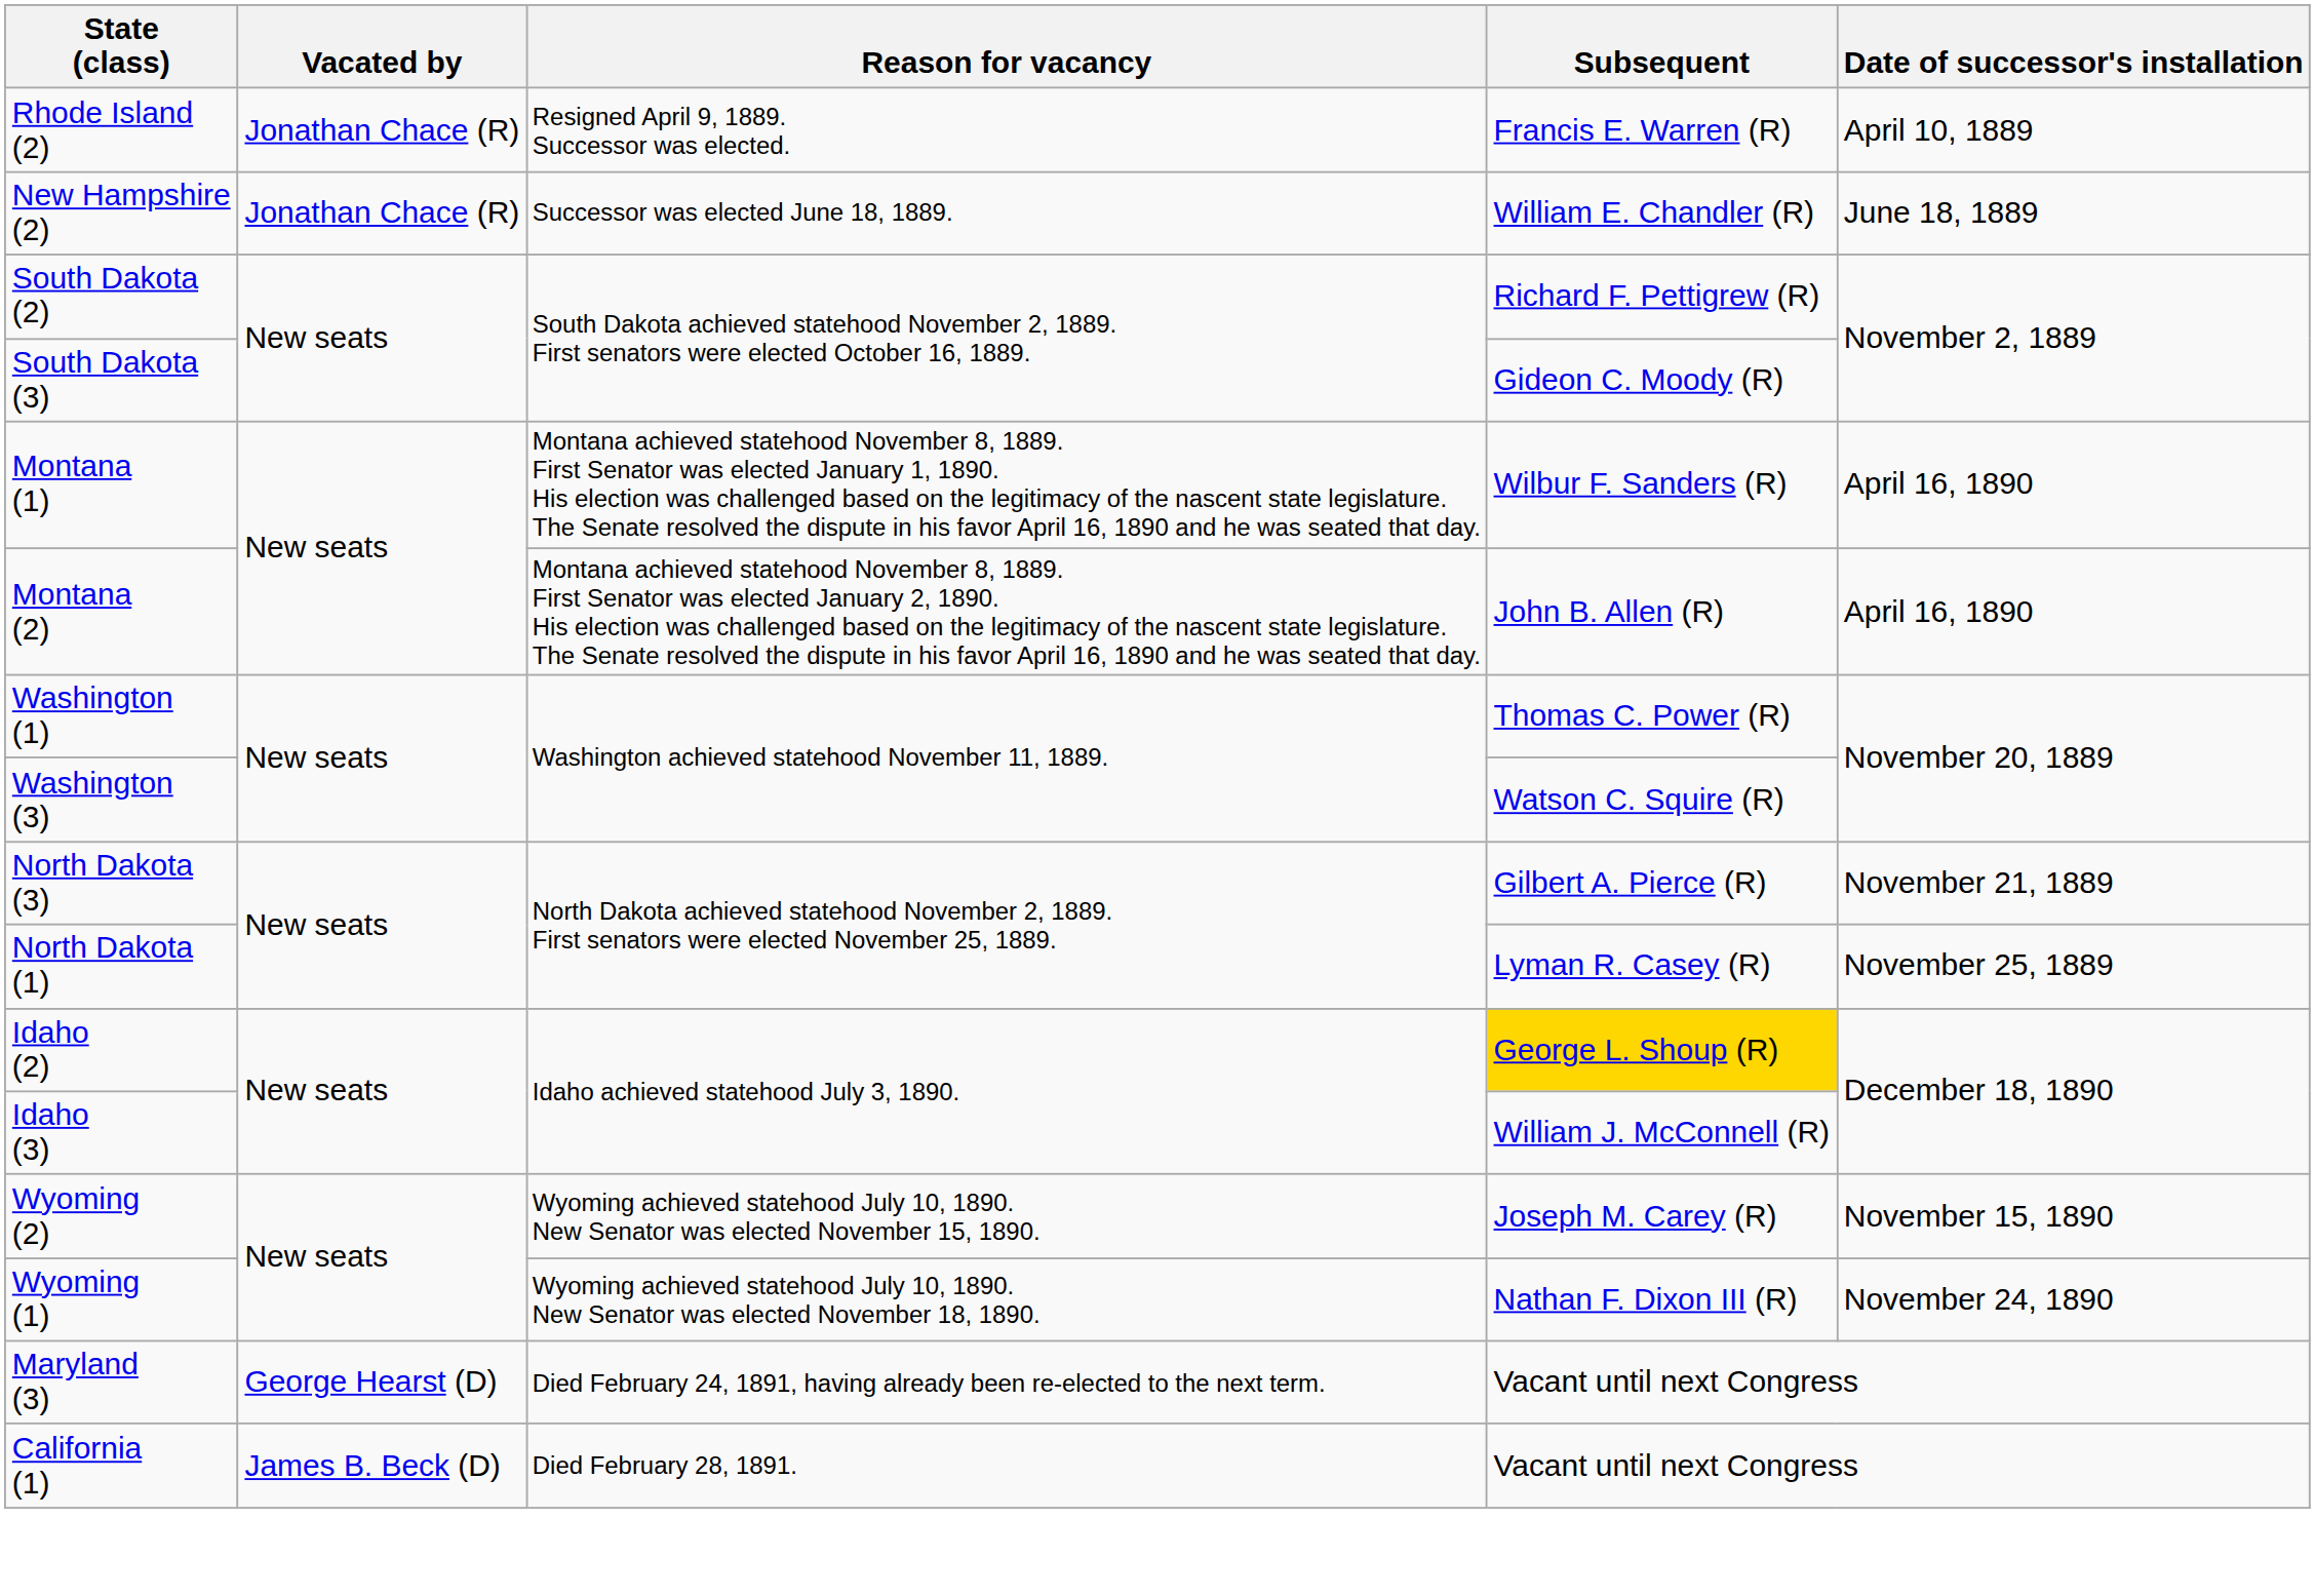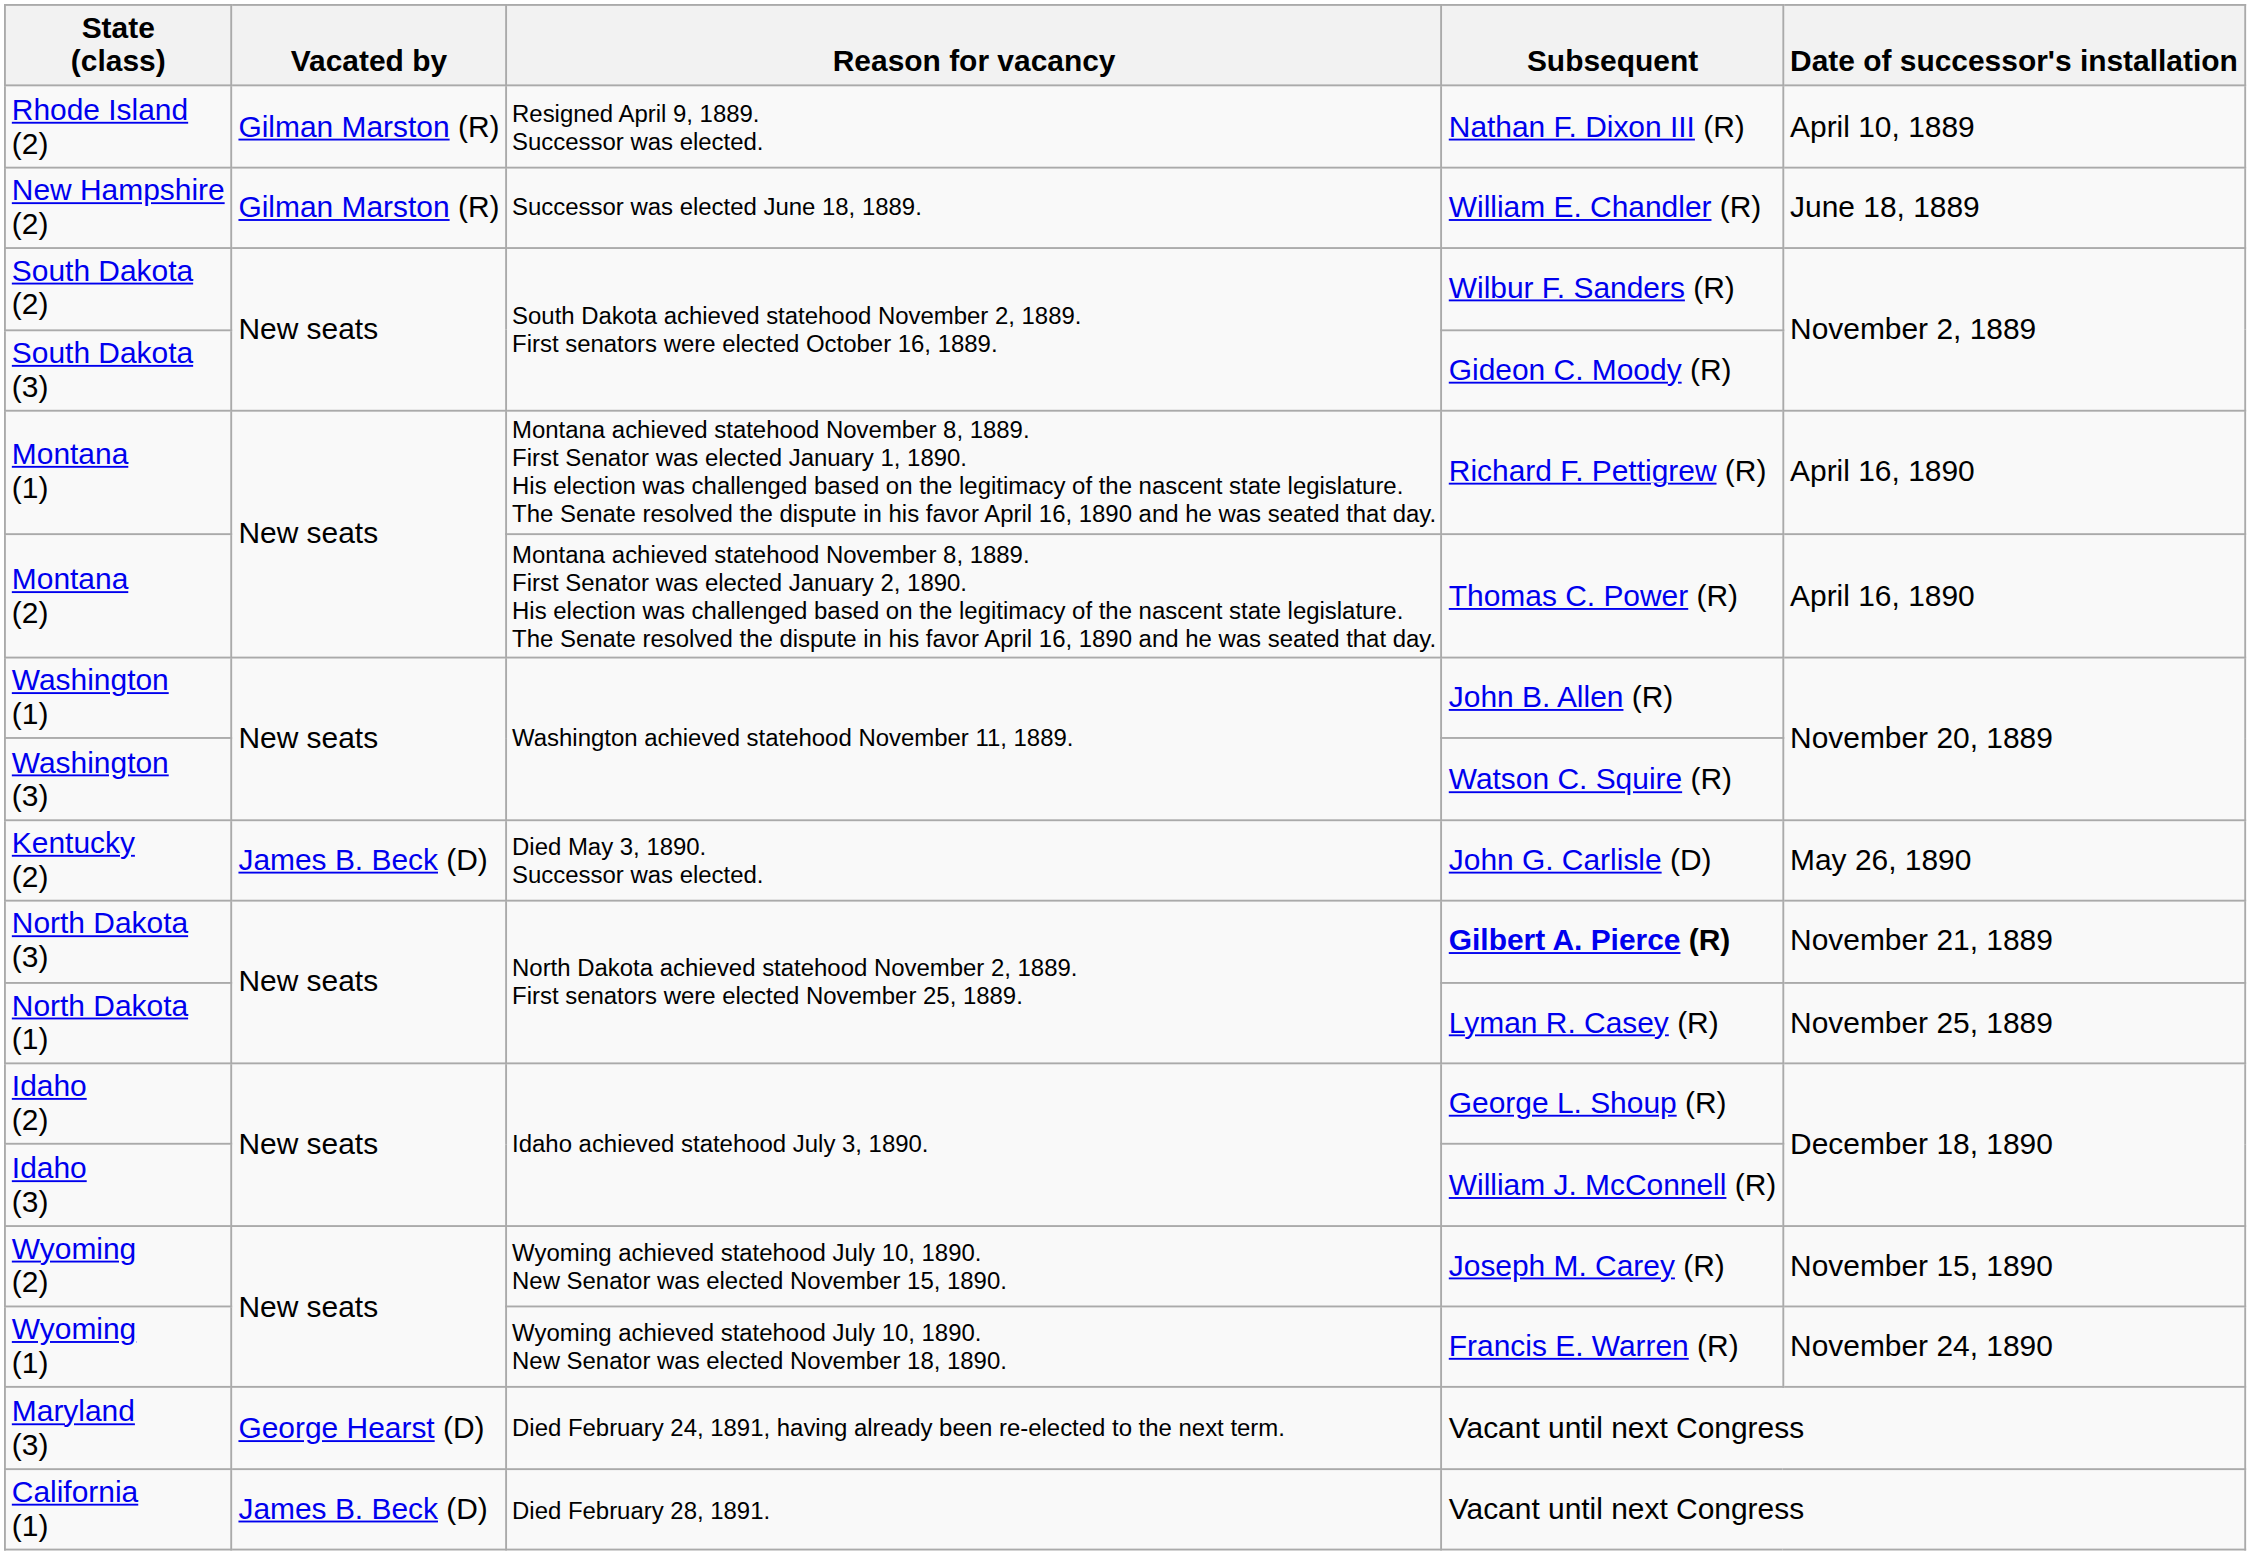Rhode Island (2) | Vacated by: Jonathan Chace (R) -> Gilman Marston (R)
Rhode Island (2) | Subsequent: Francis E. Warren (R) -> Nathan F. Dixon III (R)
New Hampshire (2) | Vacated by: Jonathan Chace (R) -> Gilman Marston (R)
South Dakota (2) | Subsequent: Richard F. Pettigrew (R) -> Wilbur F. Sanders (R)
Montana (1) | Subsequent: Wilbur F. Sanders (R) -> Richard F. Pettigrew (R)
Montana (2) | Subsequent: John B. Allen (R) -> Thomas C. Power (R)
Washington (1) | Subsequent: Thomas C. Power (R) -> John B. Allen (R)
+ row: Kentucky (2) | James B. Beck (D) | Died May 3, 1890. Successor was elected. | John G. Carlisle (D) | May 26, 1890
North Dakota (3) | Subsequent: normal -> bold
Idaho (2) | Subsequent: gold background -> no background
Wyoming (1) | Subsequent: Nathan F. Dixon III (R) -> Francis E. Warren (R)
